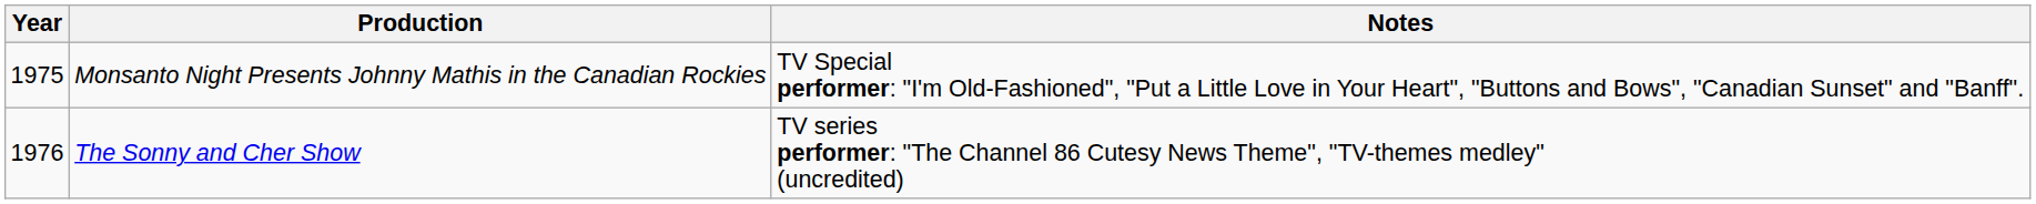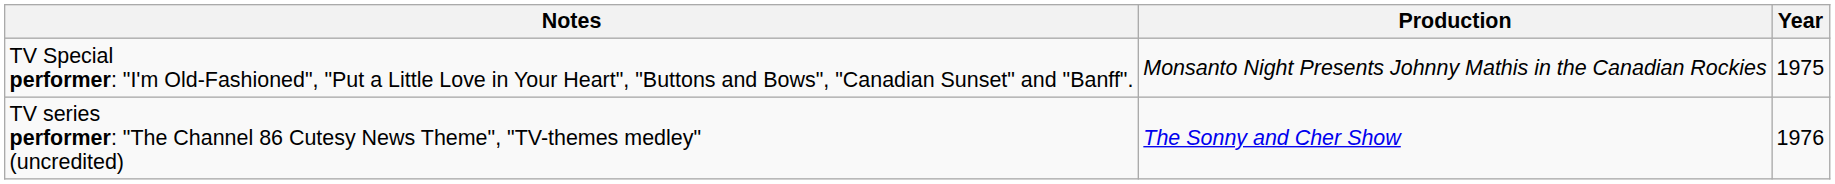columns swapped: Year <-> Notes
